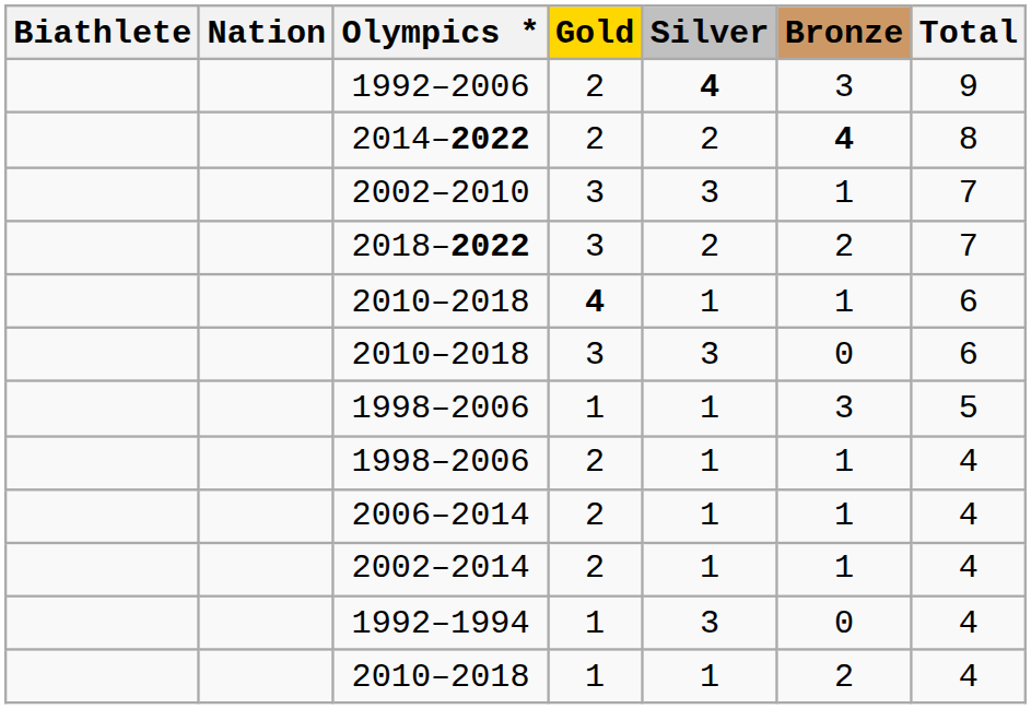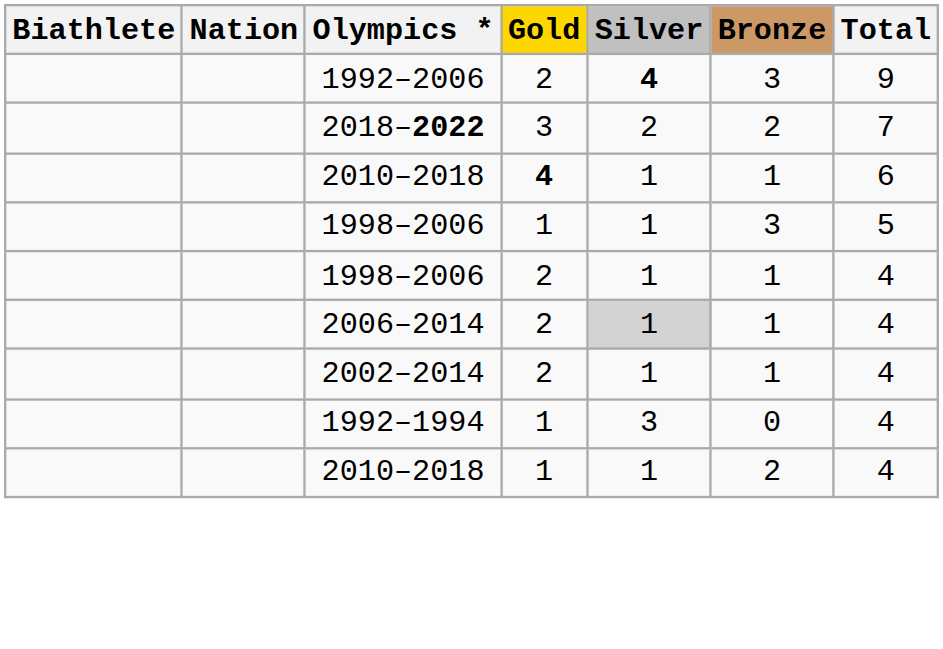- row: 2014–2022 | 2 | 2 | 4 | 8
- row: 2002–2010 | 3 | 3 | 1 | 7
- row: 2010–2018 | 3 | 3 | 0 | 6
2006–2014 | Silver: no background -> lightgrey background
